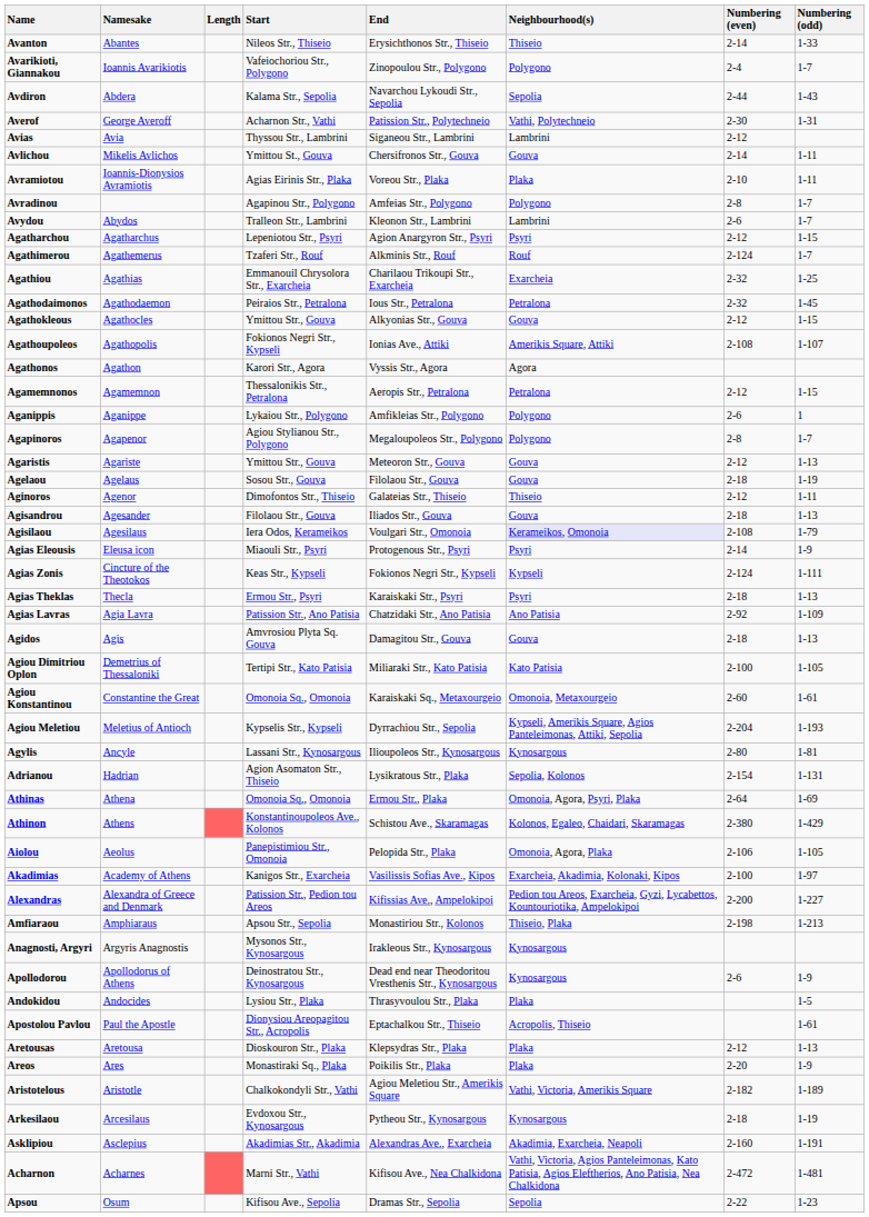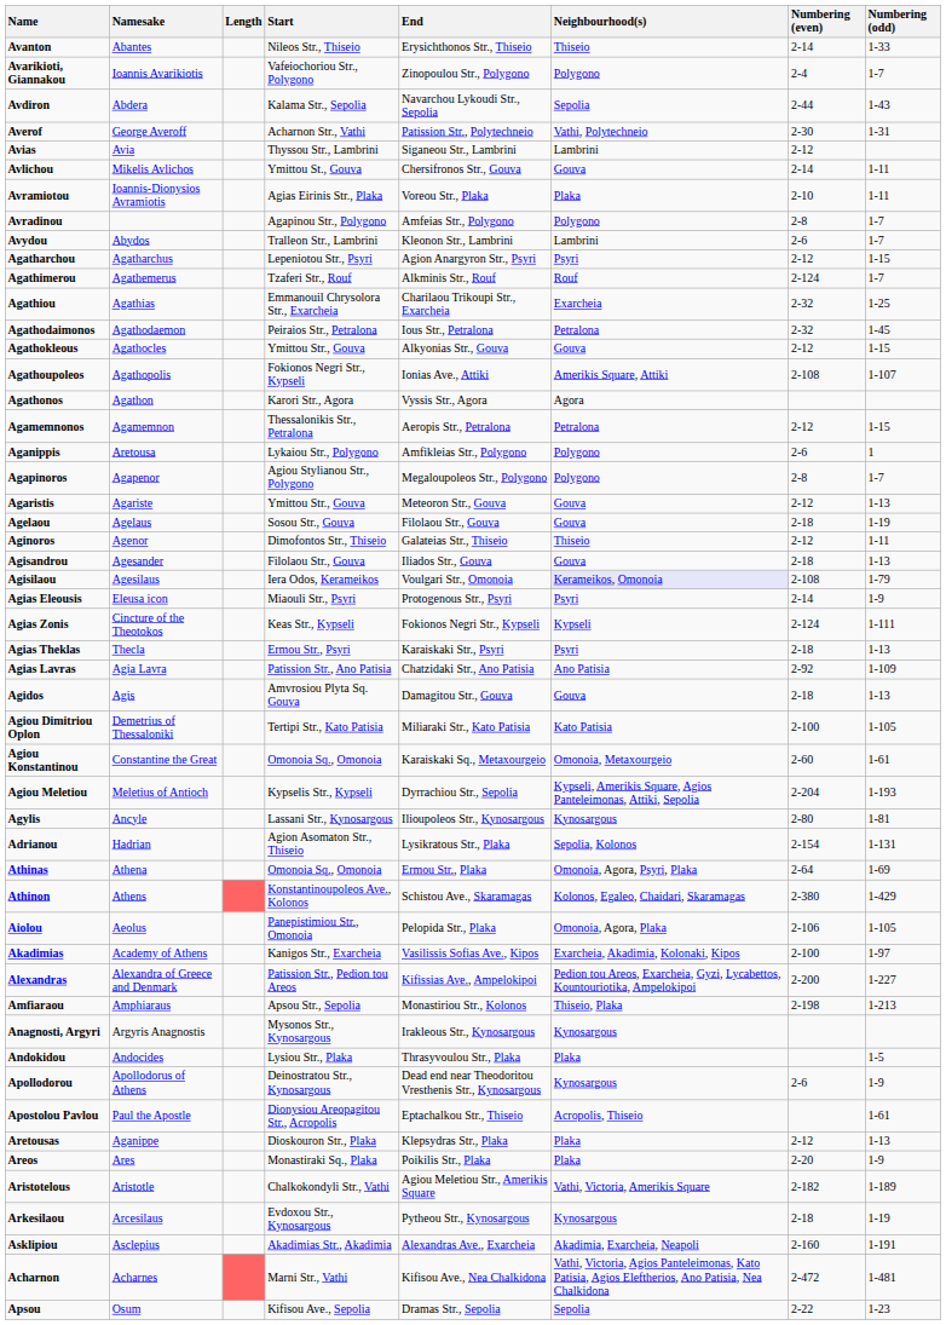Aganippis | Namesake: Aganippe -> Aretousa
rows swapped: Andokidou <-> Apollodorou
Aretousas | Namesake: Aretousa -> Aganippe
